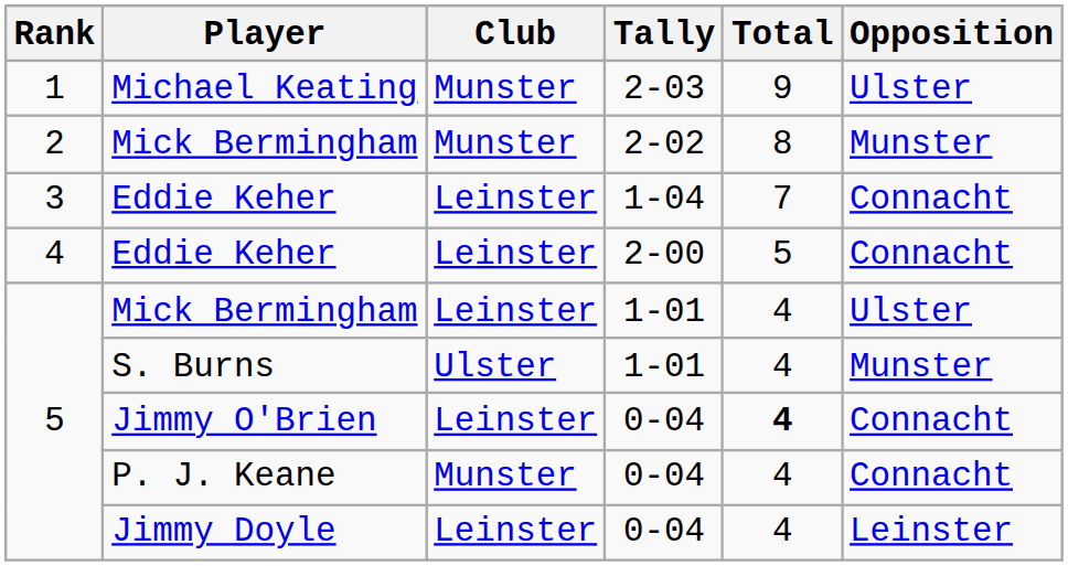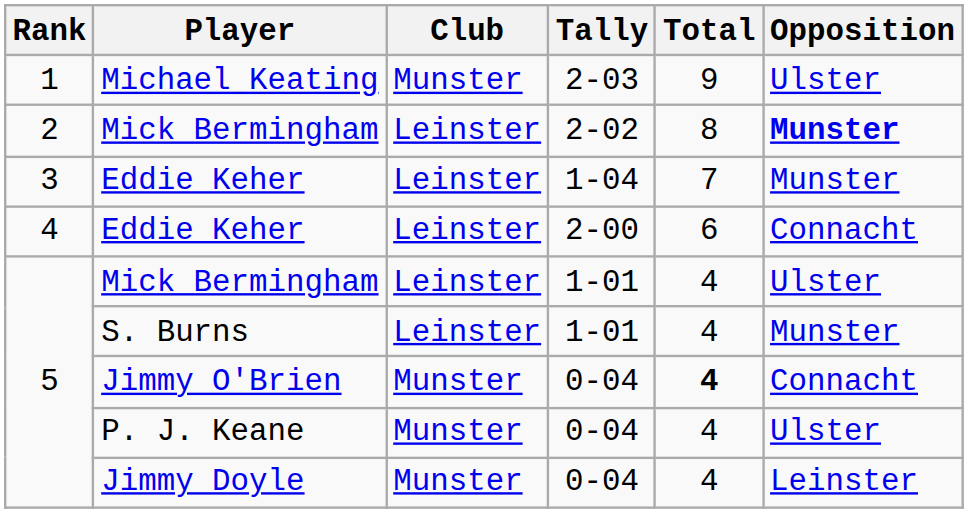Mick Bermingham / 2-02 | Club: Munster -> Leinster
Mick Bermingham / 2-02 | Opposition: normal -> bold
Eddie Keher / 1-04 | Opposition: Connacht -> Munster
Eddie Keher / 2-00 | Total: 5 -> 6
S. Burns | Club: Ulster -> Leinster
Jimmy O'Brien | Club: Leinster -> Munster
P. J. Keane | Opposition: Connacht -> Ulster
Jimmy Doyle | Club: Leinster -> Munster
